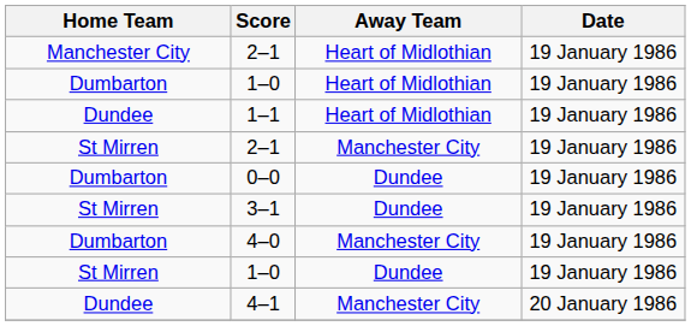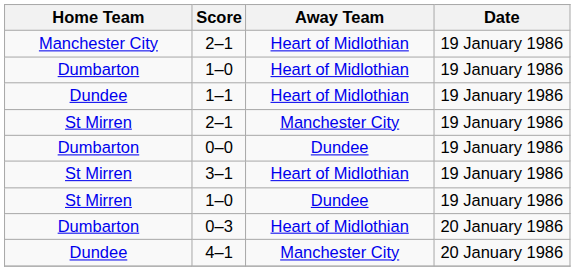3–1 | Away Team: Dundee -> Heart of Midlothian
- row: Dumbarton | 4–0 | Manchester City | 19 January 1986
+ row: Dumbarton | 0–3 | Heart of Midlothian | 20 January 1986
